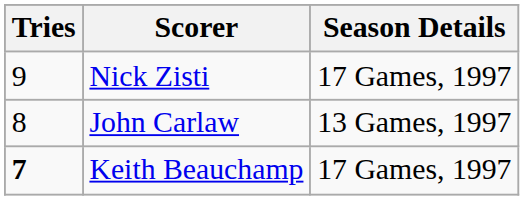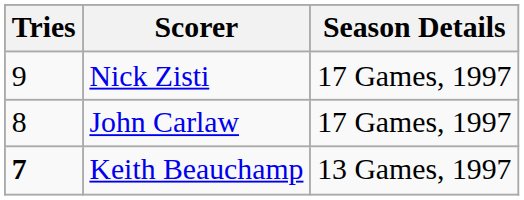John Carlaw | Season Details: 13 Games, 1997 -> 17 Games, 1997
Keith Beauchamp | Season Details: 17 Games, 1997 -> 13 Games, 1997
